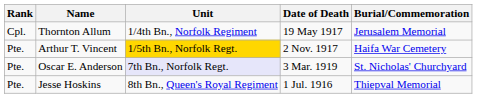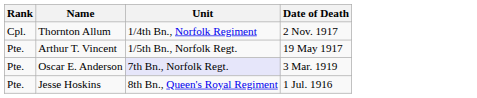- column: Burial/Commemoration | Jerusalem Memorial | Haifa War Cemetery | St. Nicholas' Churchyard | Thiepval Memorial
Thornton Allum | Date of Death: 19 May 1917 -> 2 Nov. 1917
Arthur T. Vincent | Unit: gold background -> no background
Arthur T. Vincent | Date of Death: 2 Nov. 1917 -> 19 May 1917
